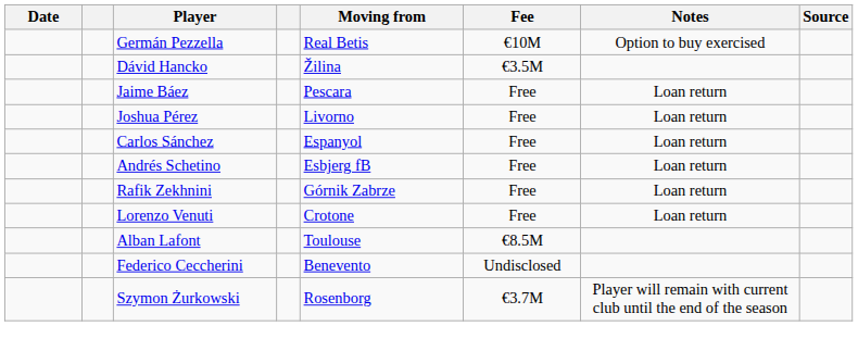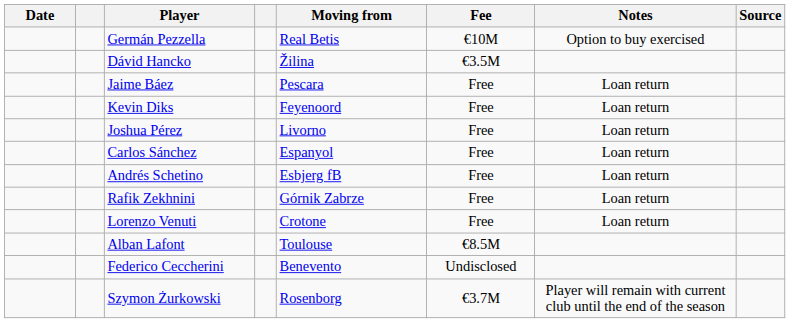+ row: Kevin Diks | Feyenoord | Free | Loan return
